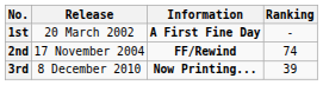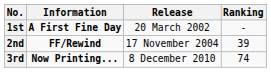columns swapped: Information <-> Release
2nd | Ranking: 74 -> 39
3rd | Ranking: 39 -> 74
